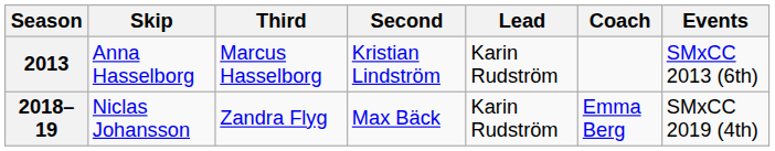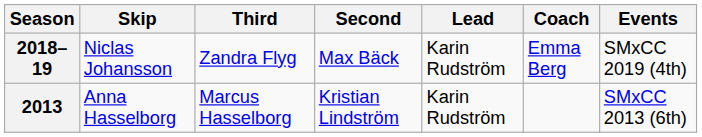rows swapped: 2013 <-> 2018–19
